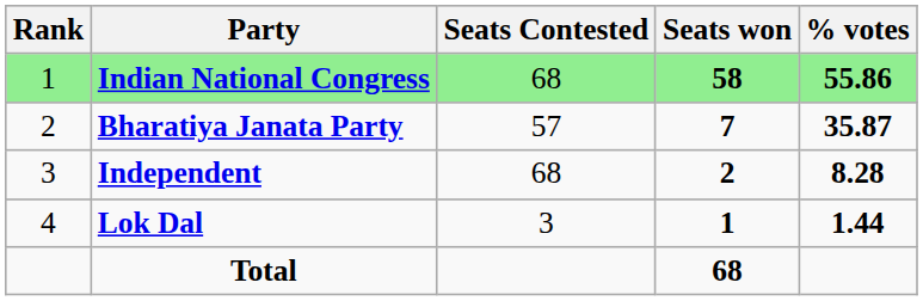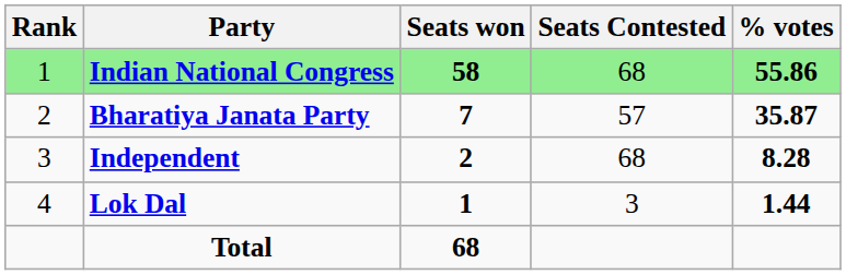columns swapped: Seats Contested <-> Seats won
